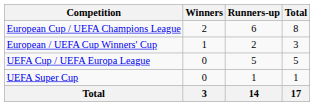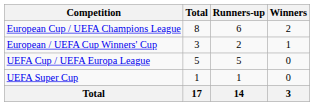columns swapped: Winners <-> Total
